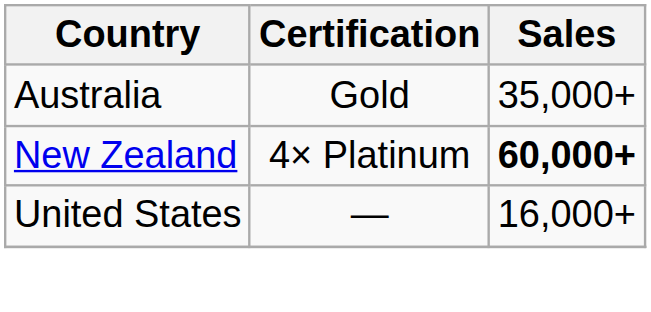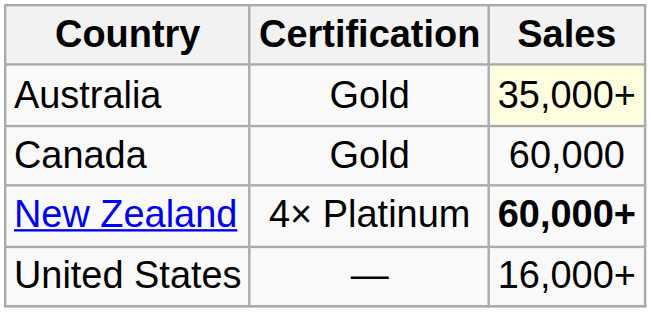Australia | Sales: no background -> lightyellow background
+ row: Canada | Gold | 60,000
